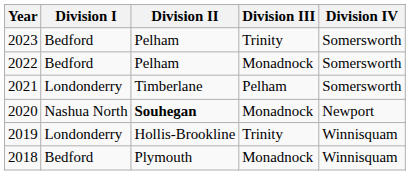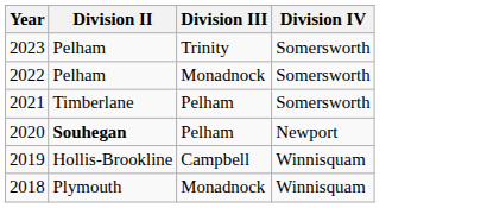- column: Division I | Bedford | Bedford | Londonderry | Nashua North | Londonderry | Bedford
2020 | Division III: Monadnock -> Pelham
2019 | Division III: Trinity -> Campbell
